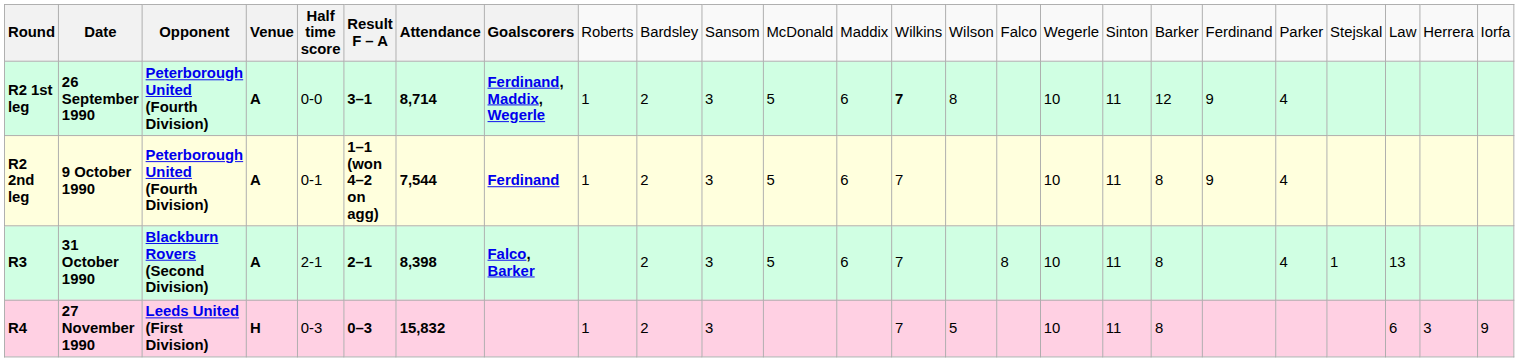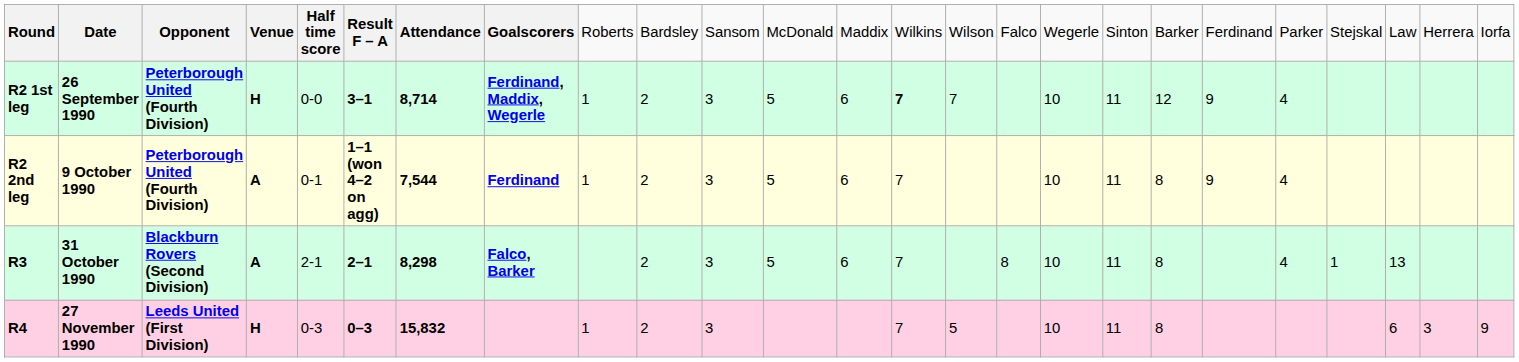R2 1st leg | column 4: A -> H
R2 1st leg | column 15: 8 -> 7
R3 | column 7: 8,398 -> 8,298
